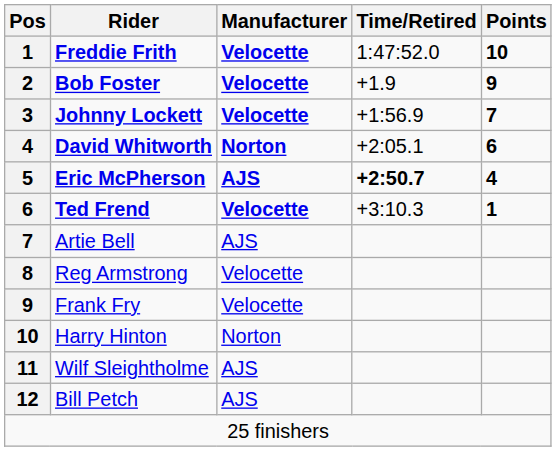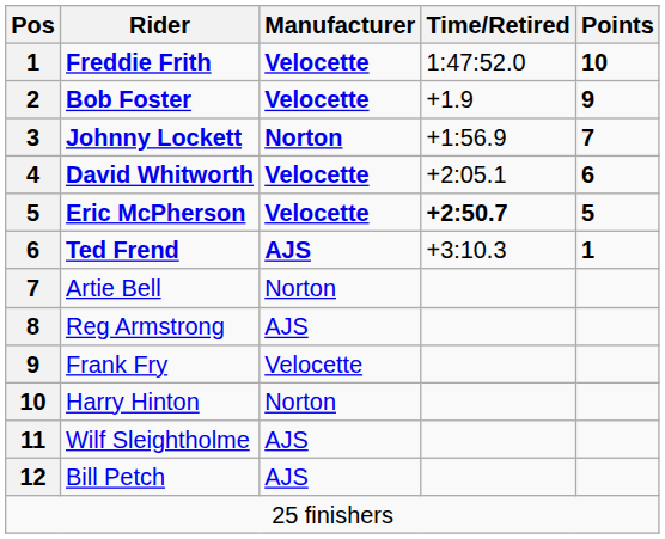Johnny Lockett | Manufacturer: Velocette -> Norton
David Whitworth | Manufacturer: Norton -> Velocette
Eric McPherson | Manufacturer: AJS -> Velocette
Eric McPherson | Points: 4 -> 5
Ted Frend | Manufacturer: Velocette -> AJS
Artie Bell | Manufacturer: AJS -> Norton
Reg Armstrong | Manufacturer: Velocette -> AJS
